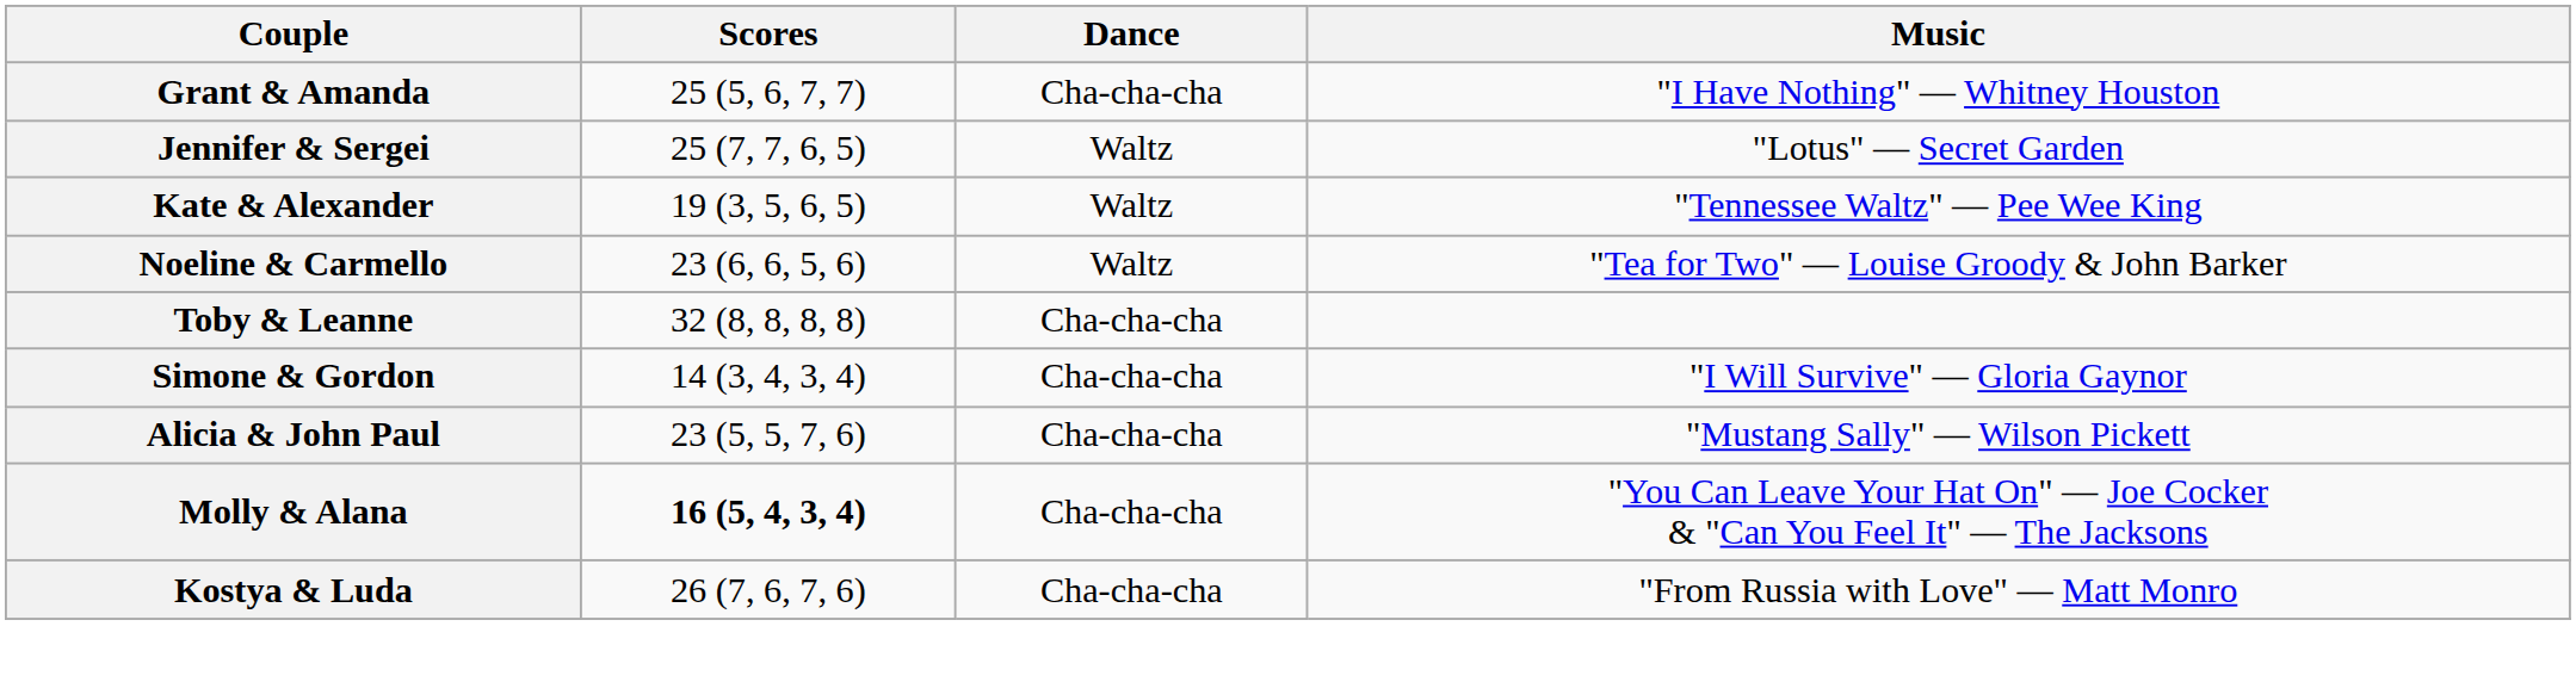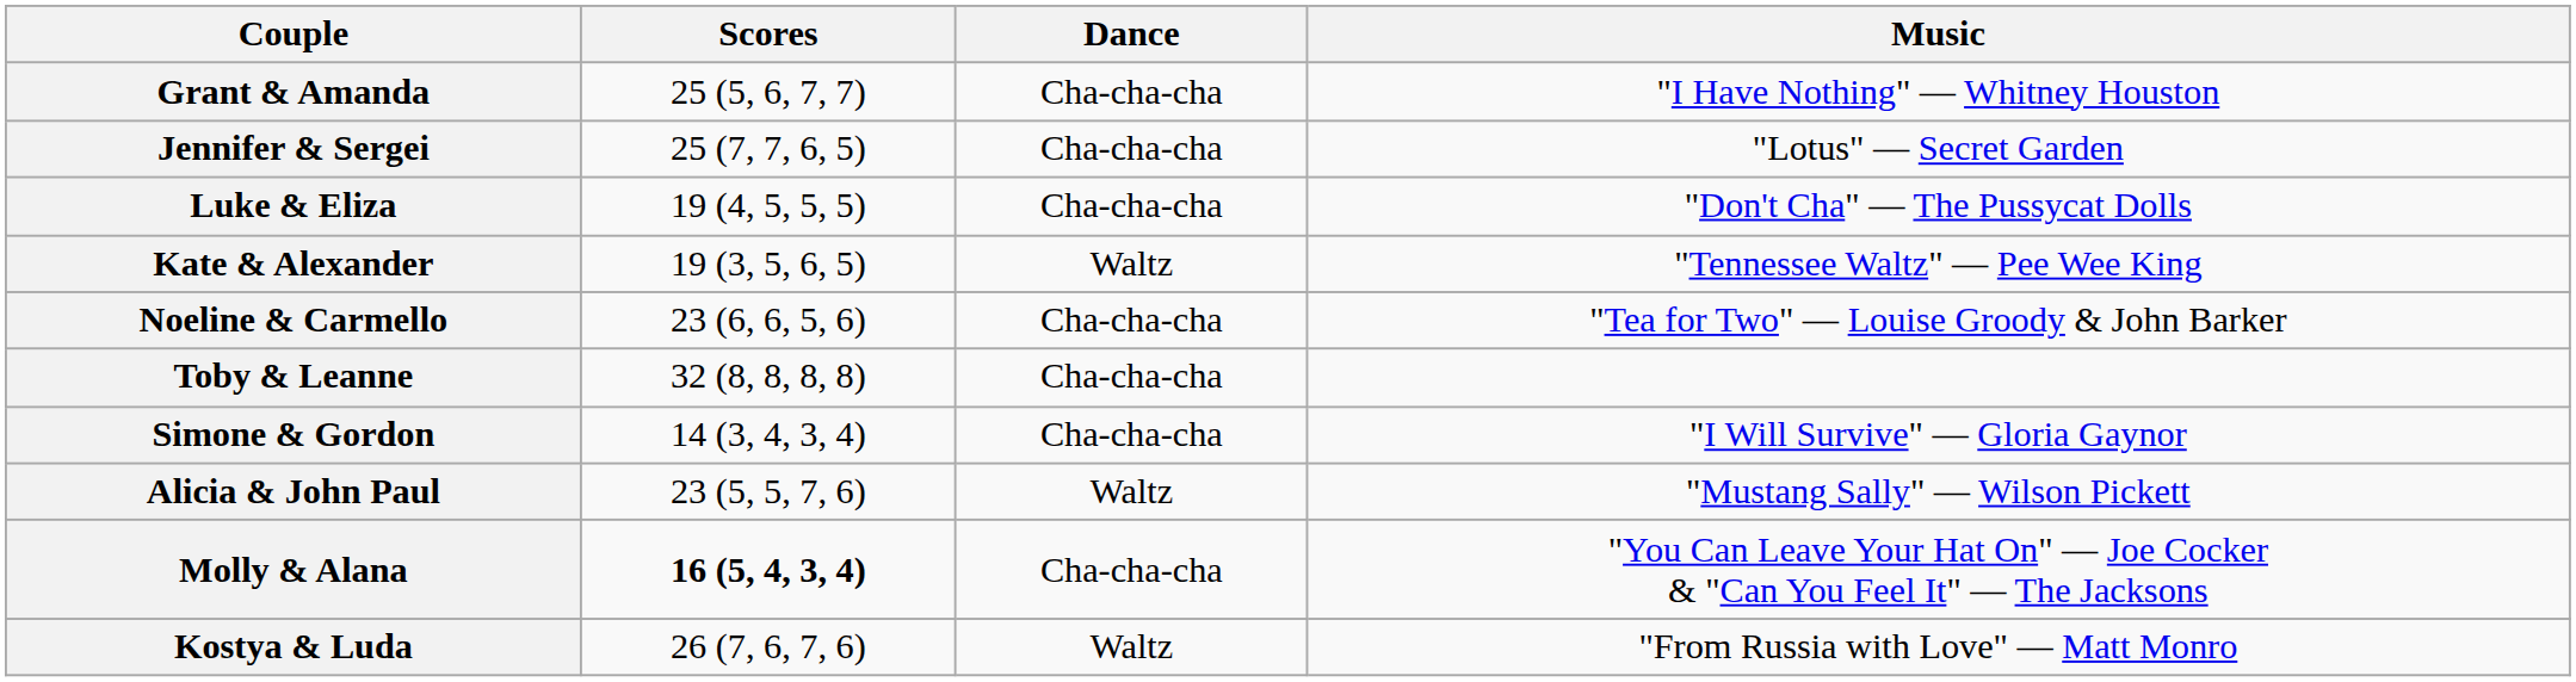Jennifer & Sergei | Dance: Waltz -> Cha-cha-cha
+ row: Luke & Eliza | 19 (4, 5, 5, 5) | Cha-cha-cha | "Don't Cha" — The Pussycat Dolls
Noeline & Carmello | Dance: Waltz -> Cha-cha-cha
Alicia & John Paul | Dance: Cha-cha-cha -> Waltz
Kostya & Luda | Dance: Cha-cha-cha -> Waltz
